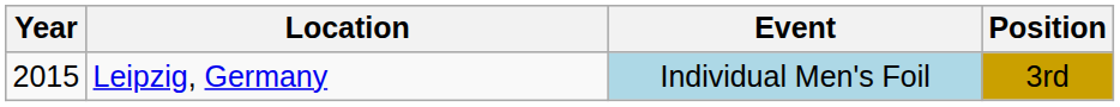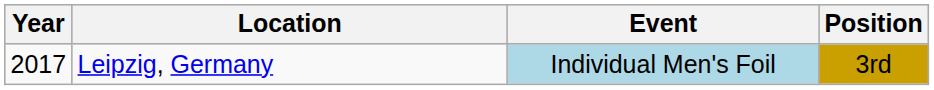Leipzig, Germany | Year: 2015 -> 2017
